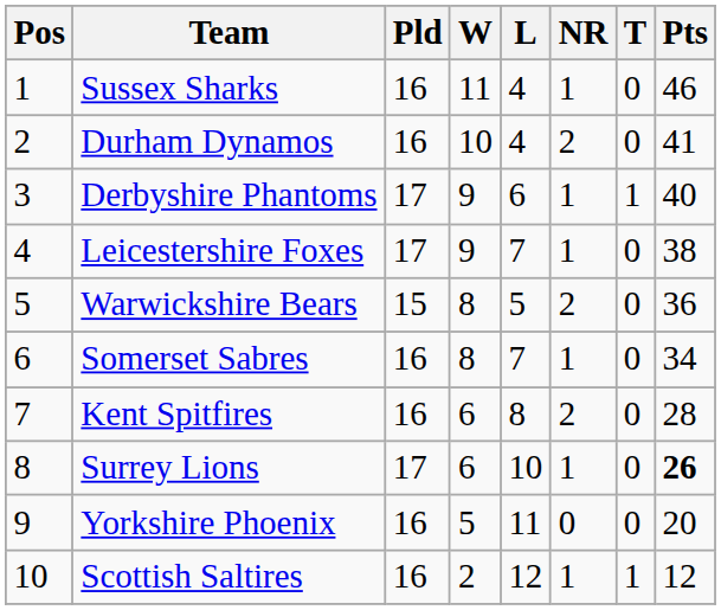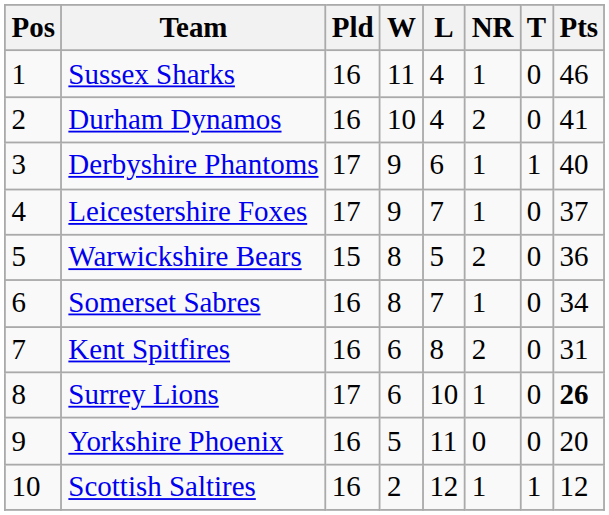Leicestershire Foxes | Pts: 38 -> 37
Kent Spitfires | Pts: 28 -> 31
